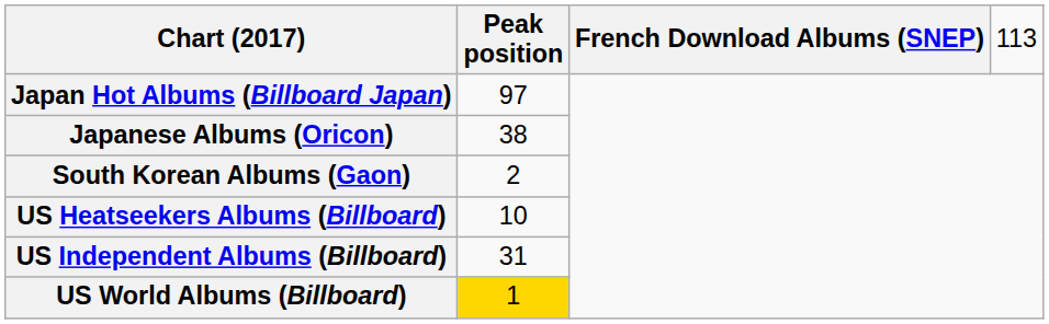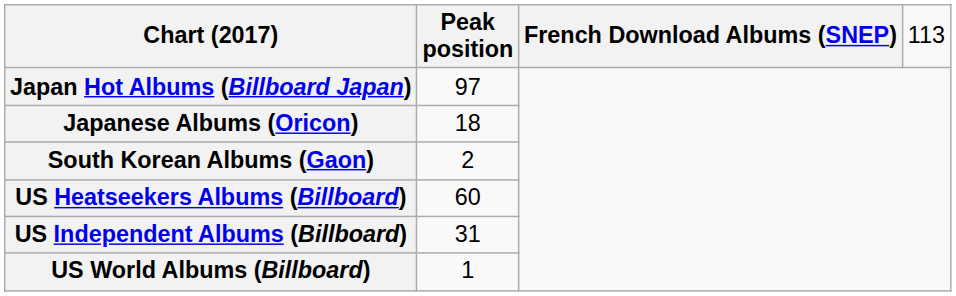Japanese Albums (Oricon) | column 2: 38 -> 18
US Heatseekers Albums (Billboard) | column 2: 10 -> 60
US World Albums (Billboard) | column 2: gold background -> no background
